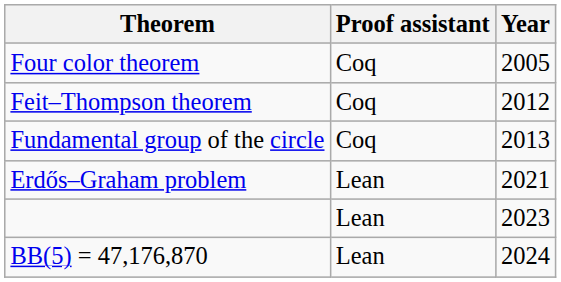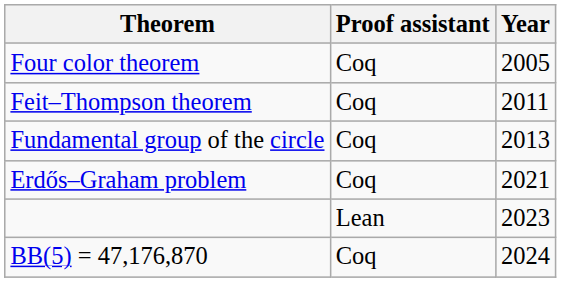Feit–Thompson theorem | Year: 2012 -> 2011
Erdős–Graham problem | Proof assistant: Lean -> Coq
BB(5) = 47,176,870 | Proof assistant: Lean -> Coq
